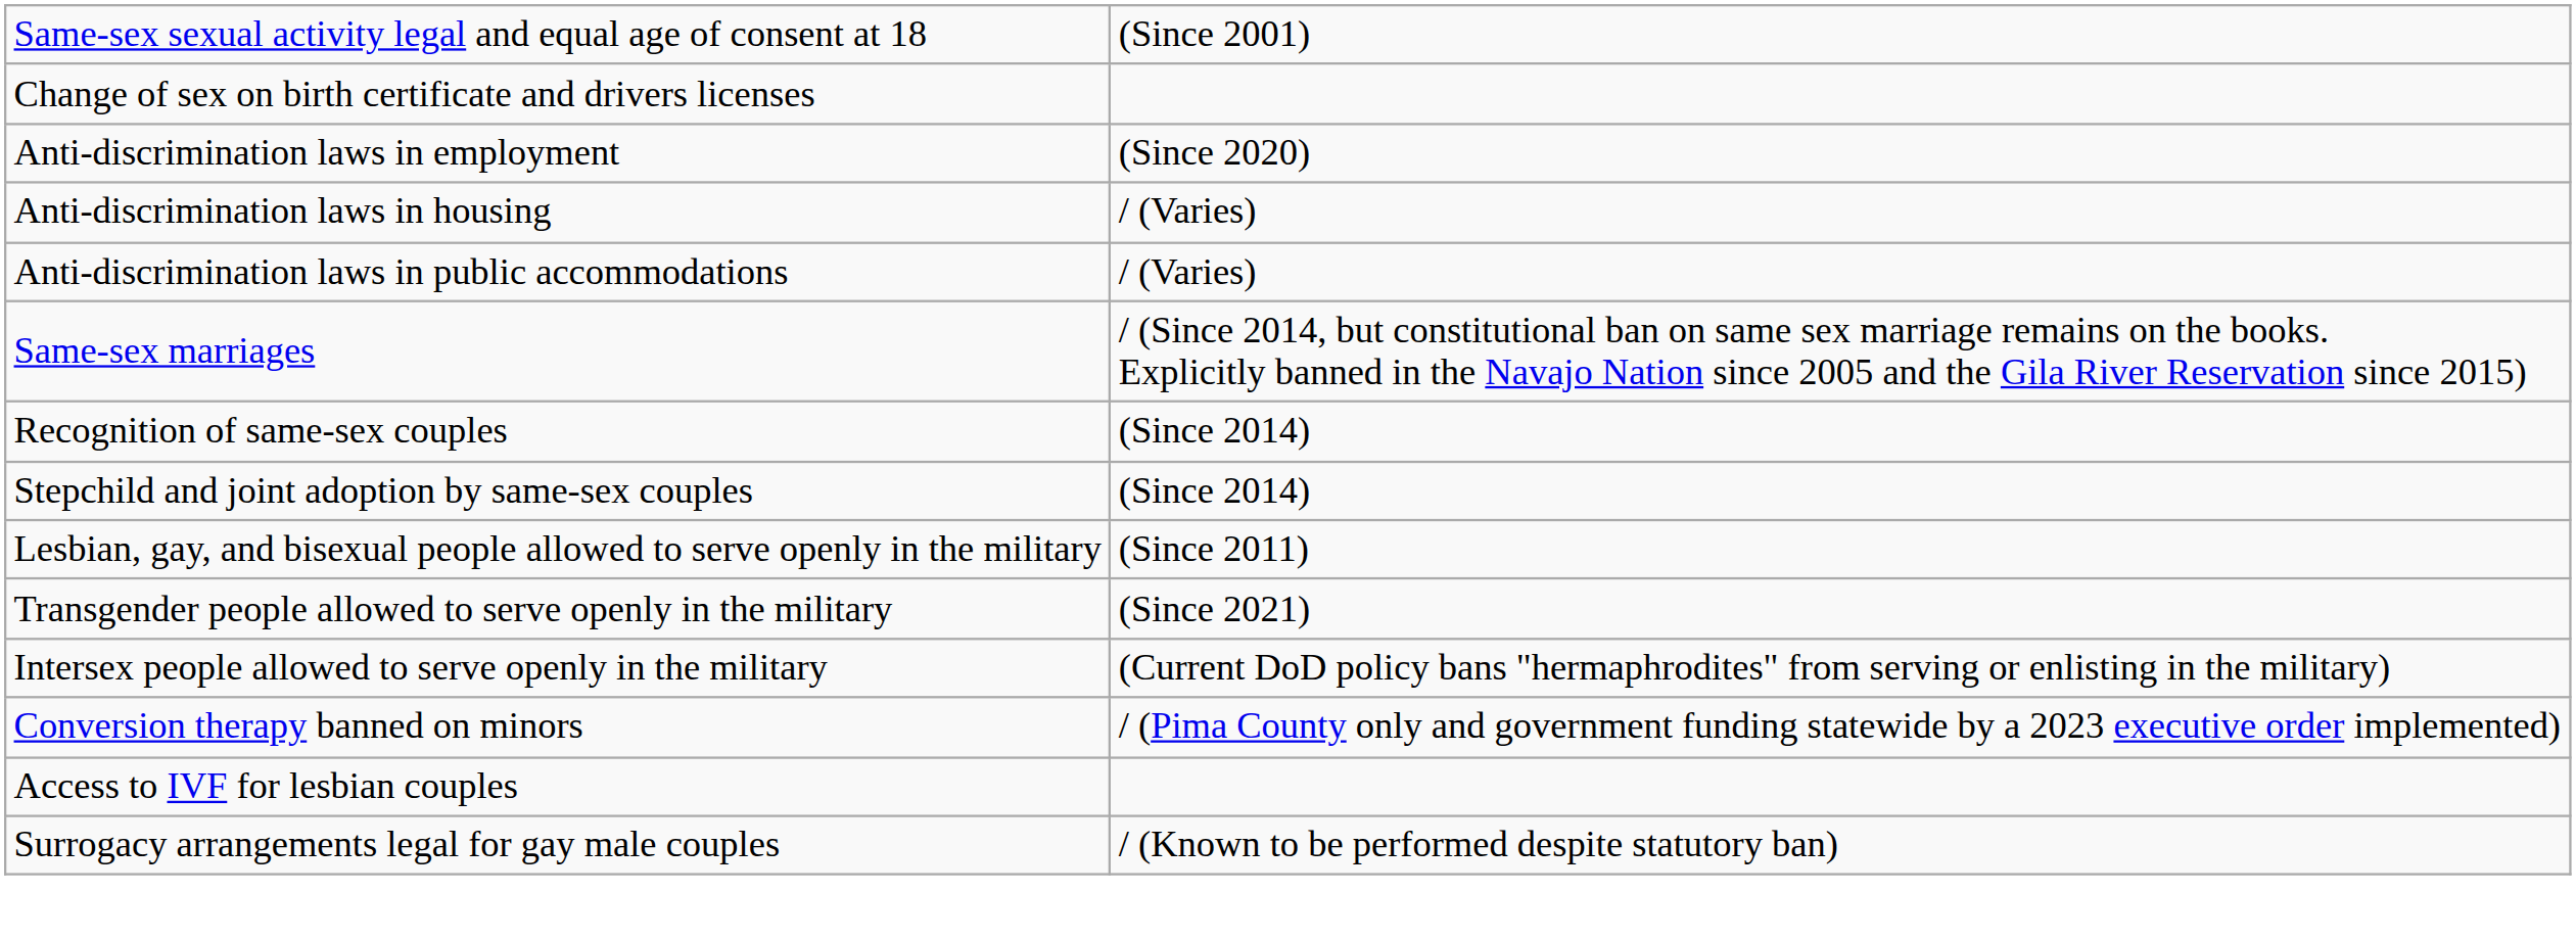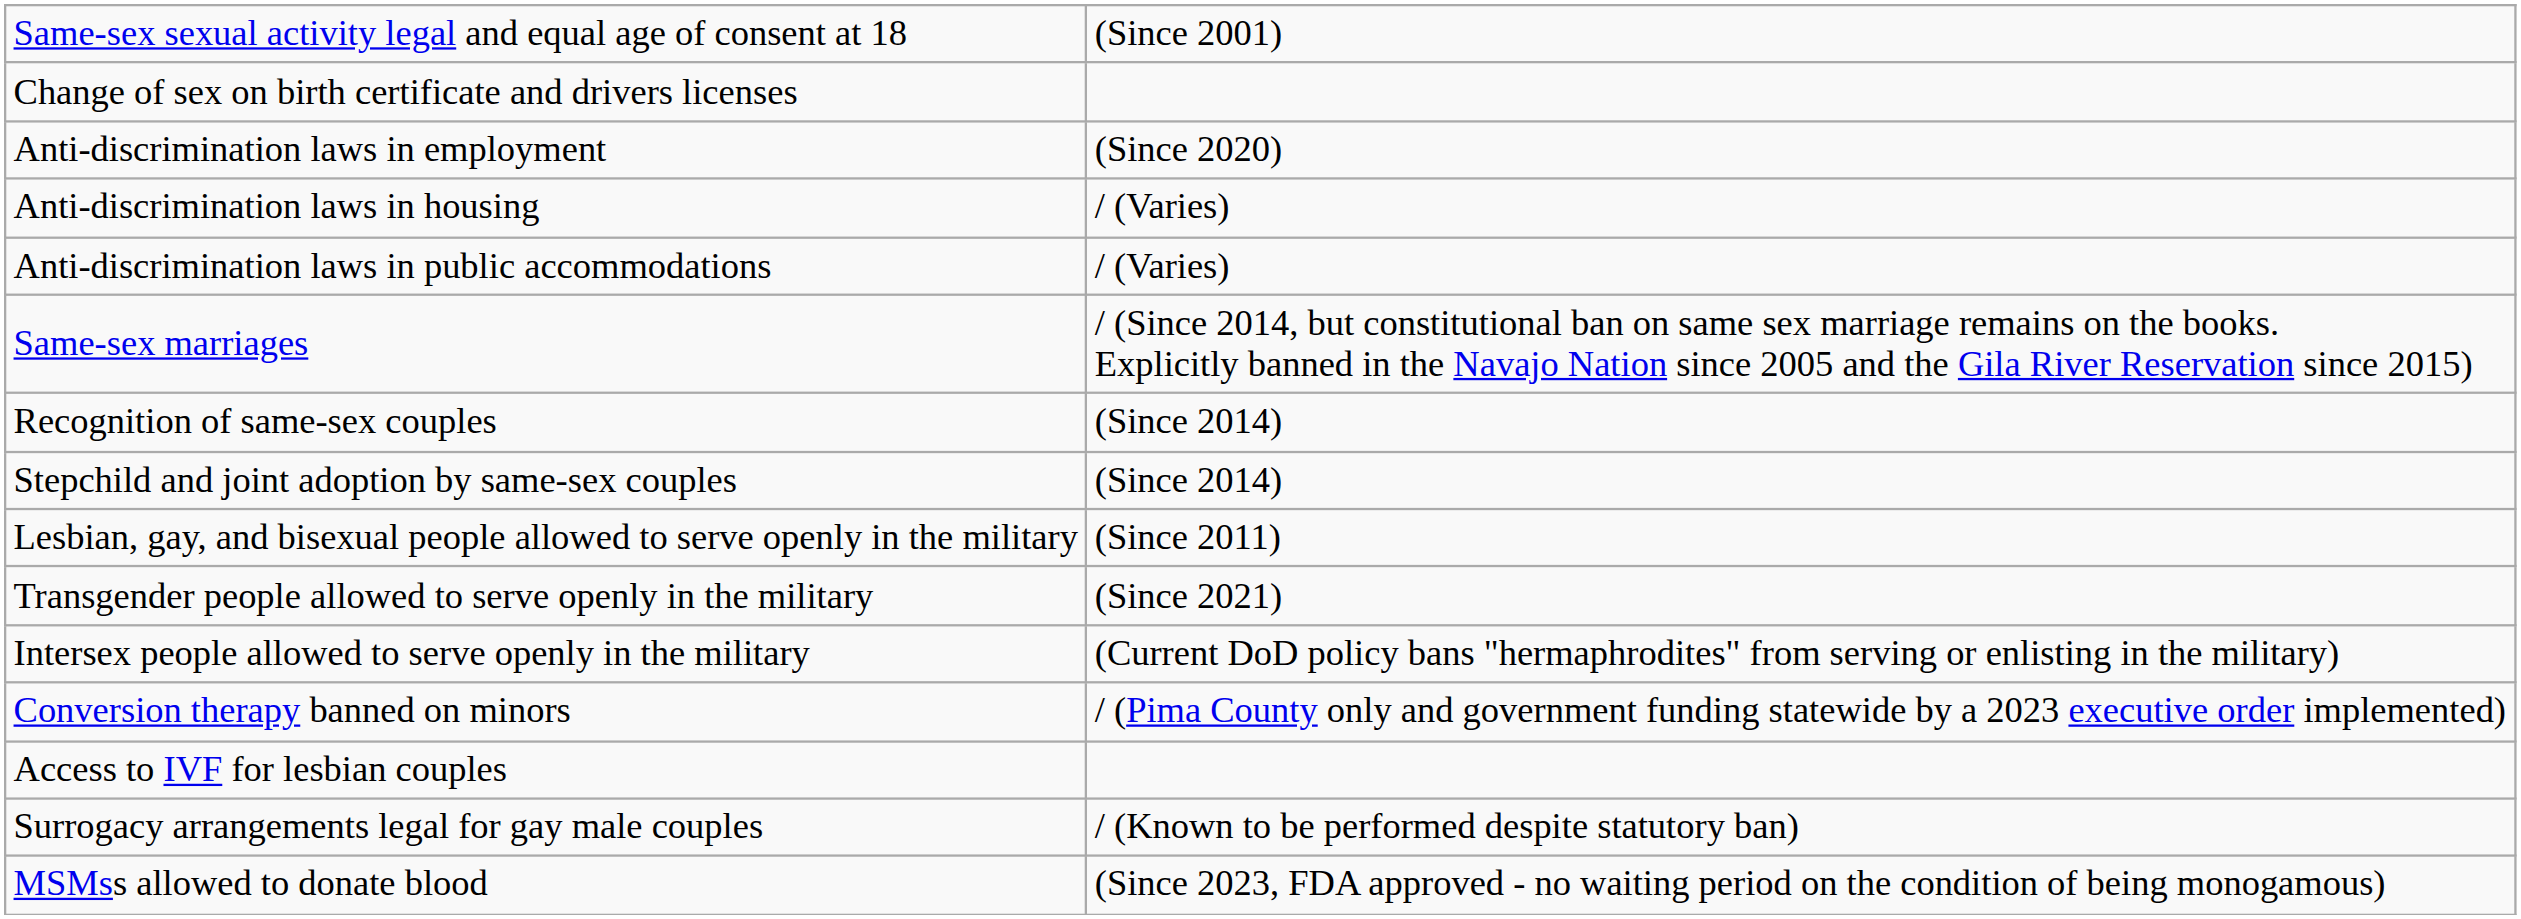+ row: MSMss allowed to donate blood | (Since 2023, FDA approved - no waiting period on the condition of being monogamous)
